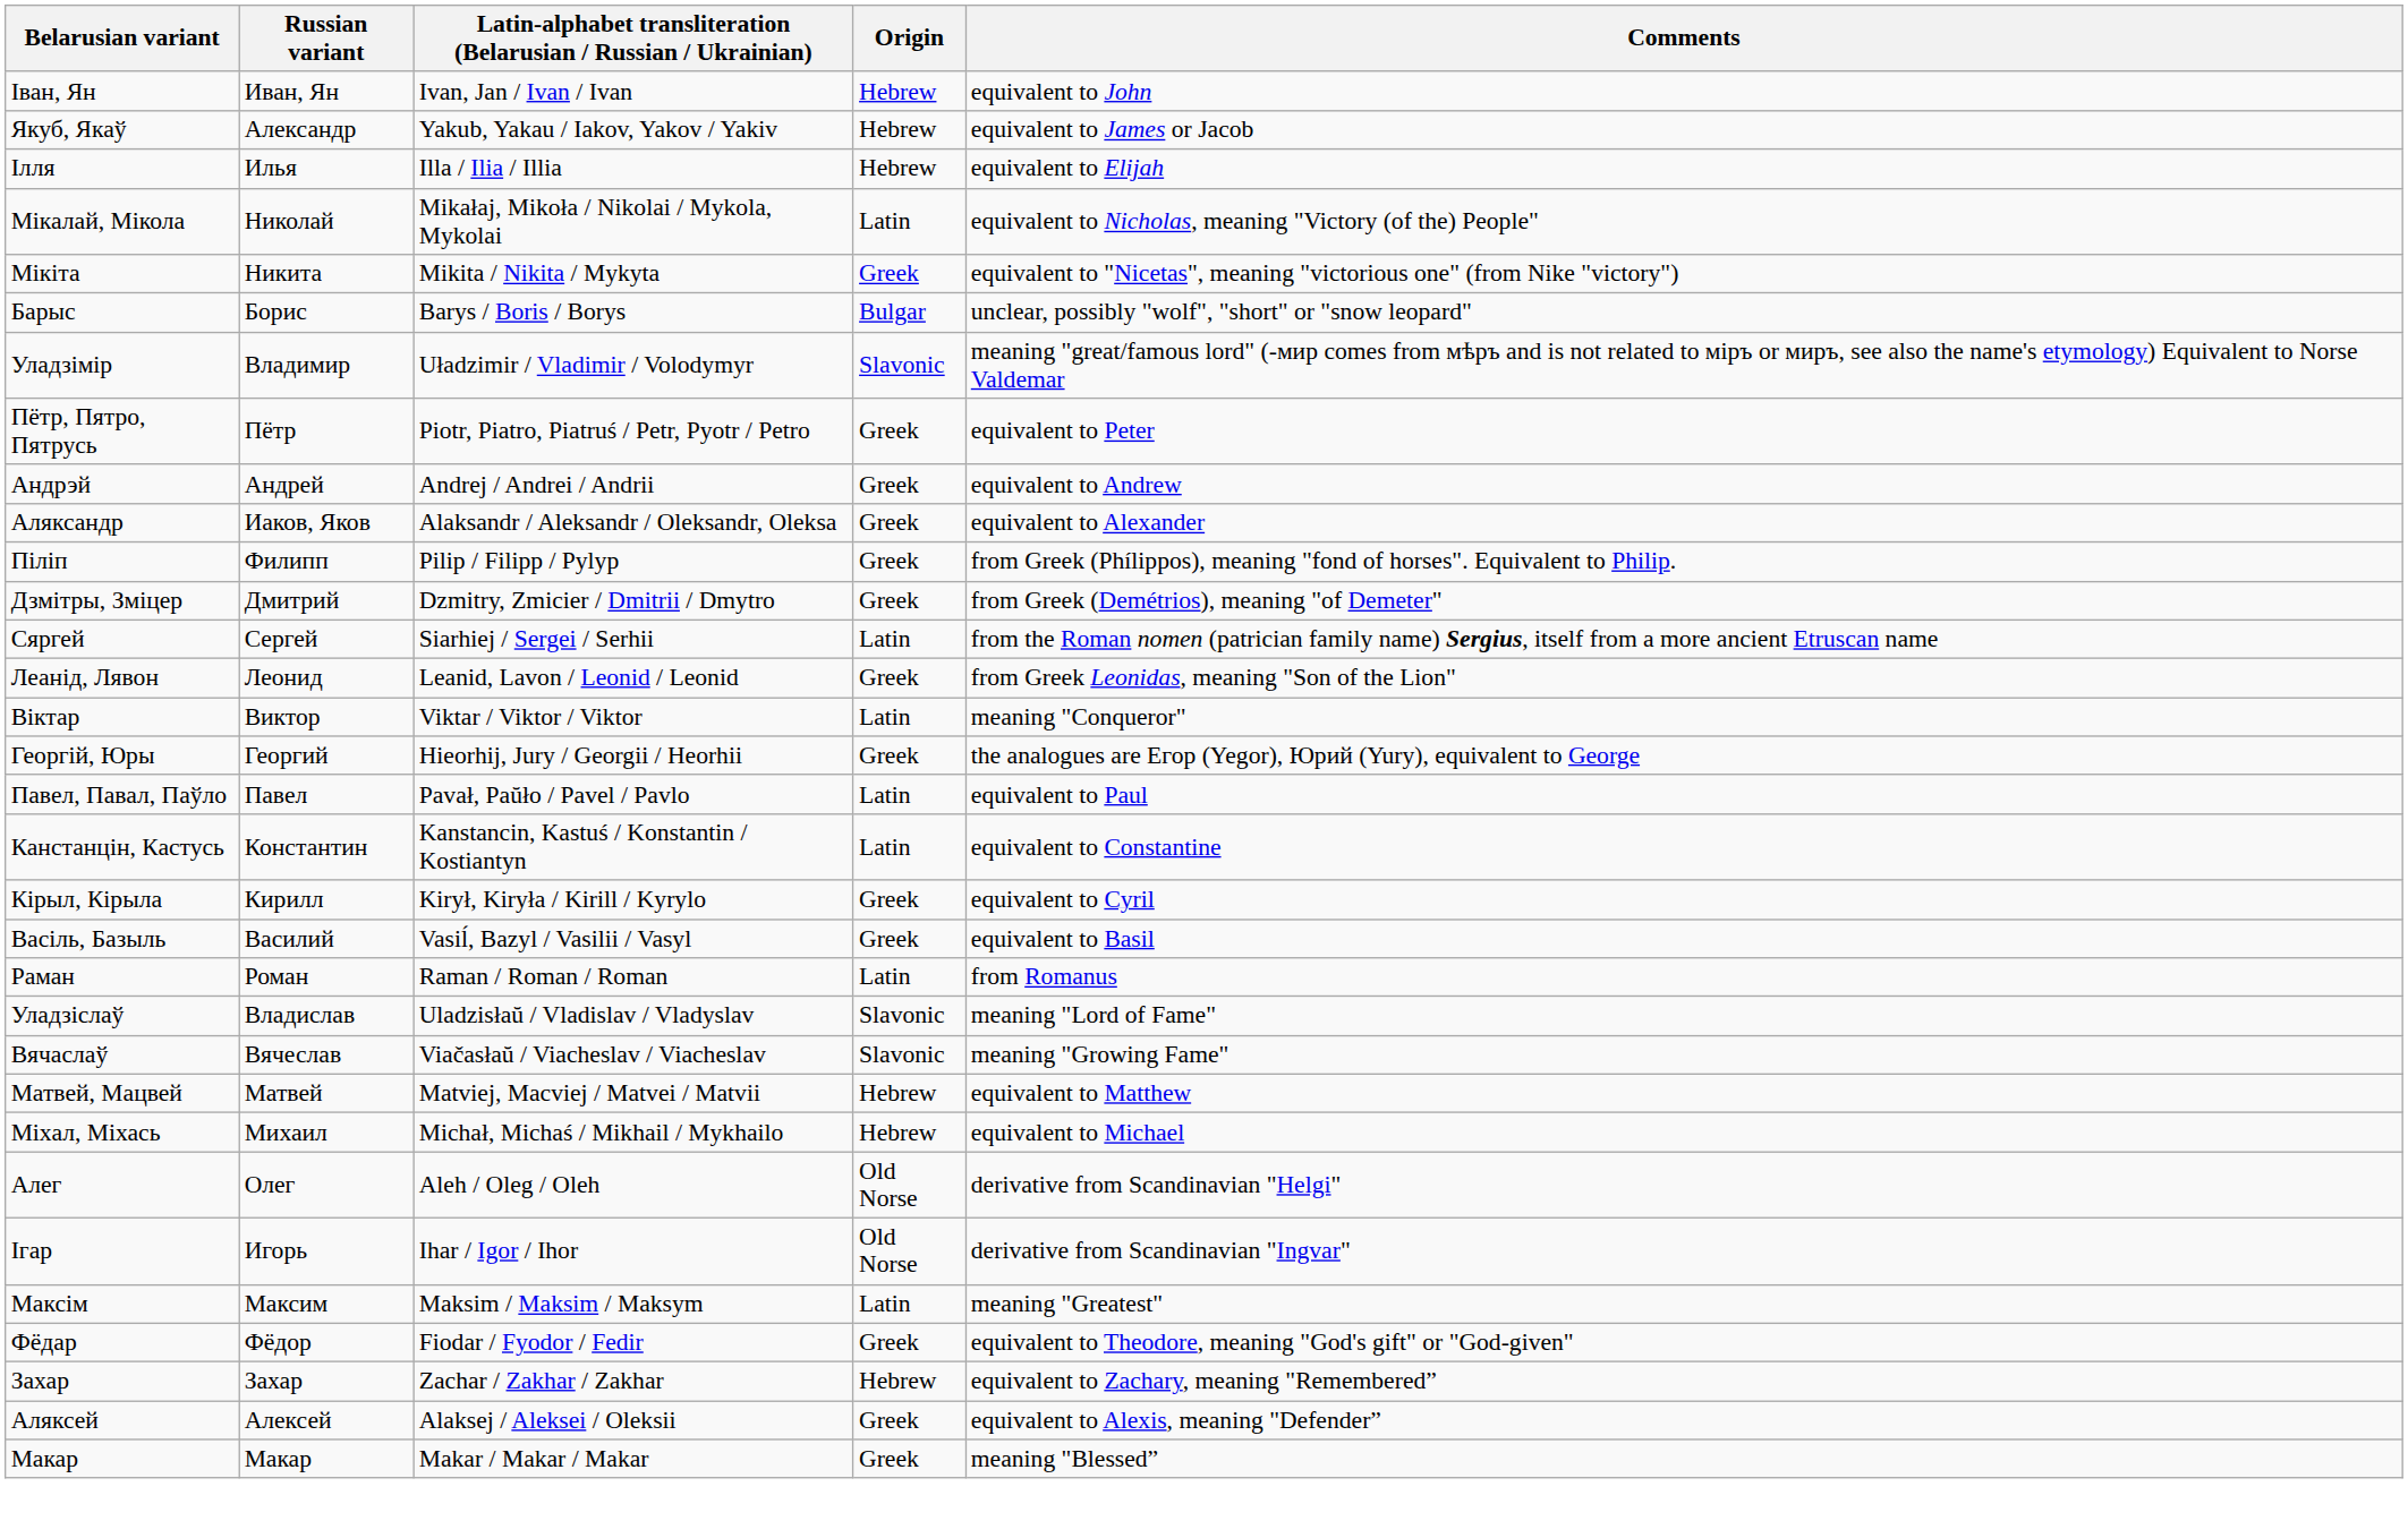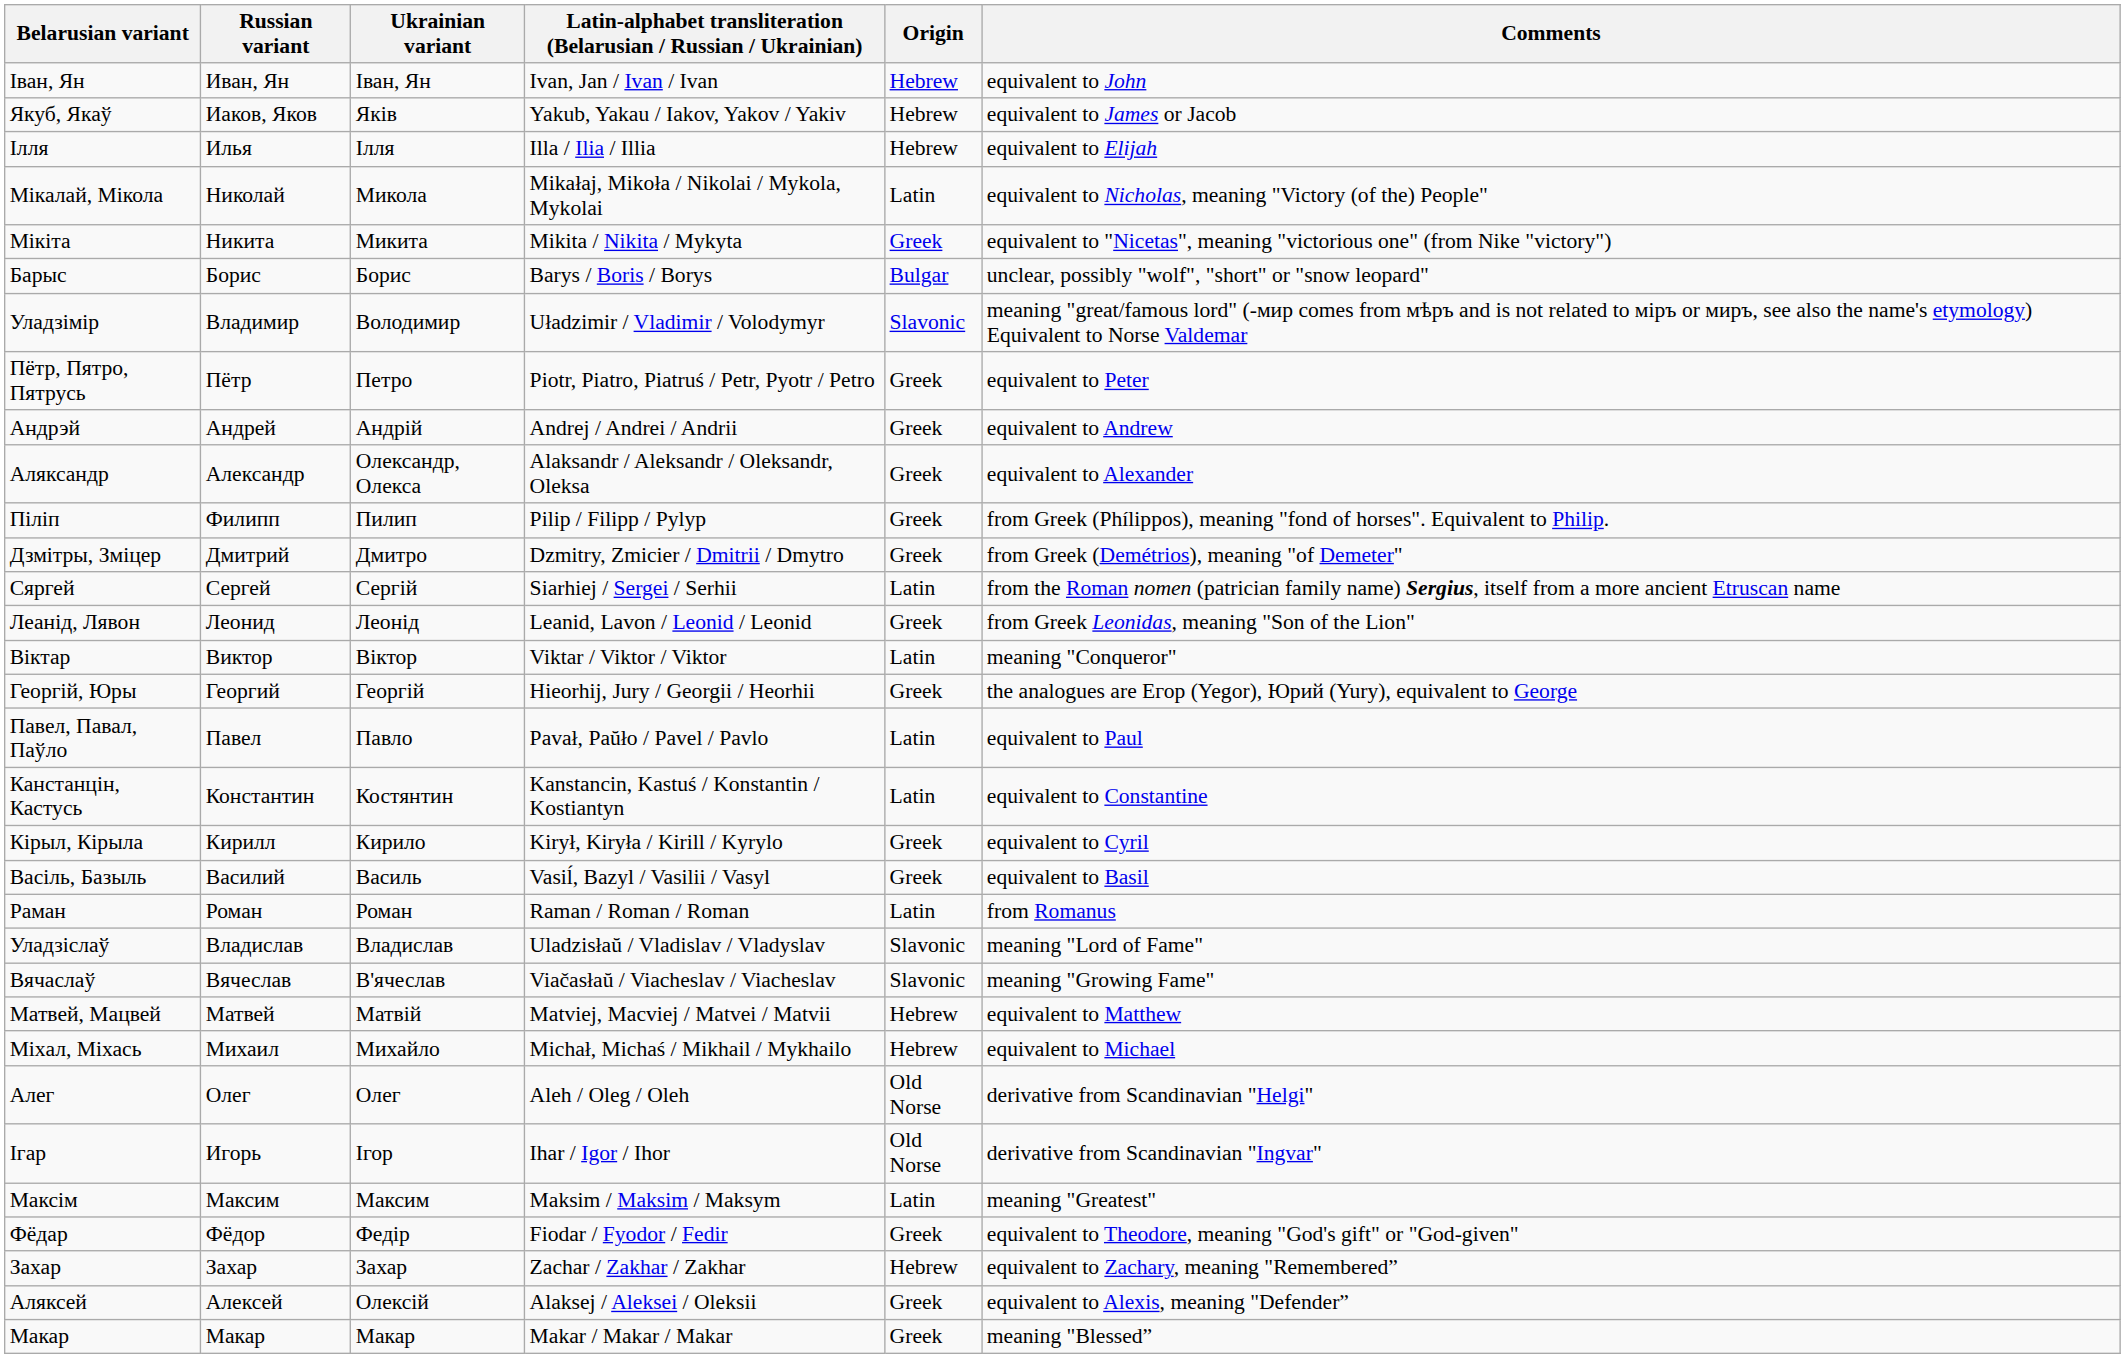+ column: Ukrainian variant | Іван, Ян | Яків | Ілля | Микола | Микита | Борис | Володимир | Петро | Андрій | Олександр, Олекса | Пилип | Дмитро | Сергій | Леонід | Віктор | Георгiй | Павло | Костянтин | Кирило | Василь | Роман | Владислав | В'ячеслав | Матвій | Михайло | Олег | Ігор | Максим | Федiр | Захар | Олексій | Макар
Якуб, Якаў | Russian variant: Александр -> Иаков, Яков
Аляксандр | Russian variant: Иаков, Яков -> Александр
